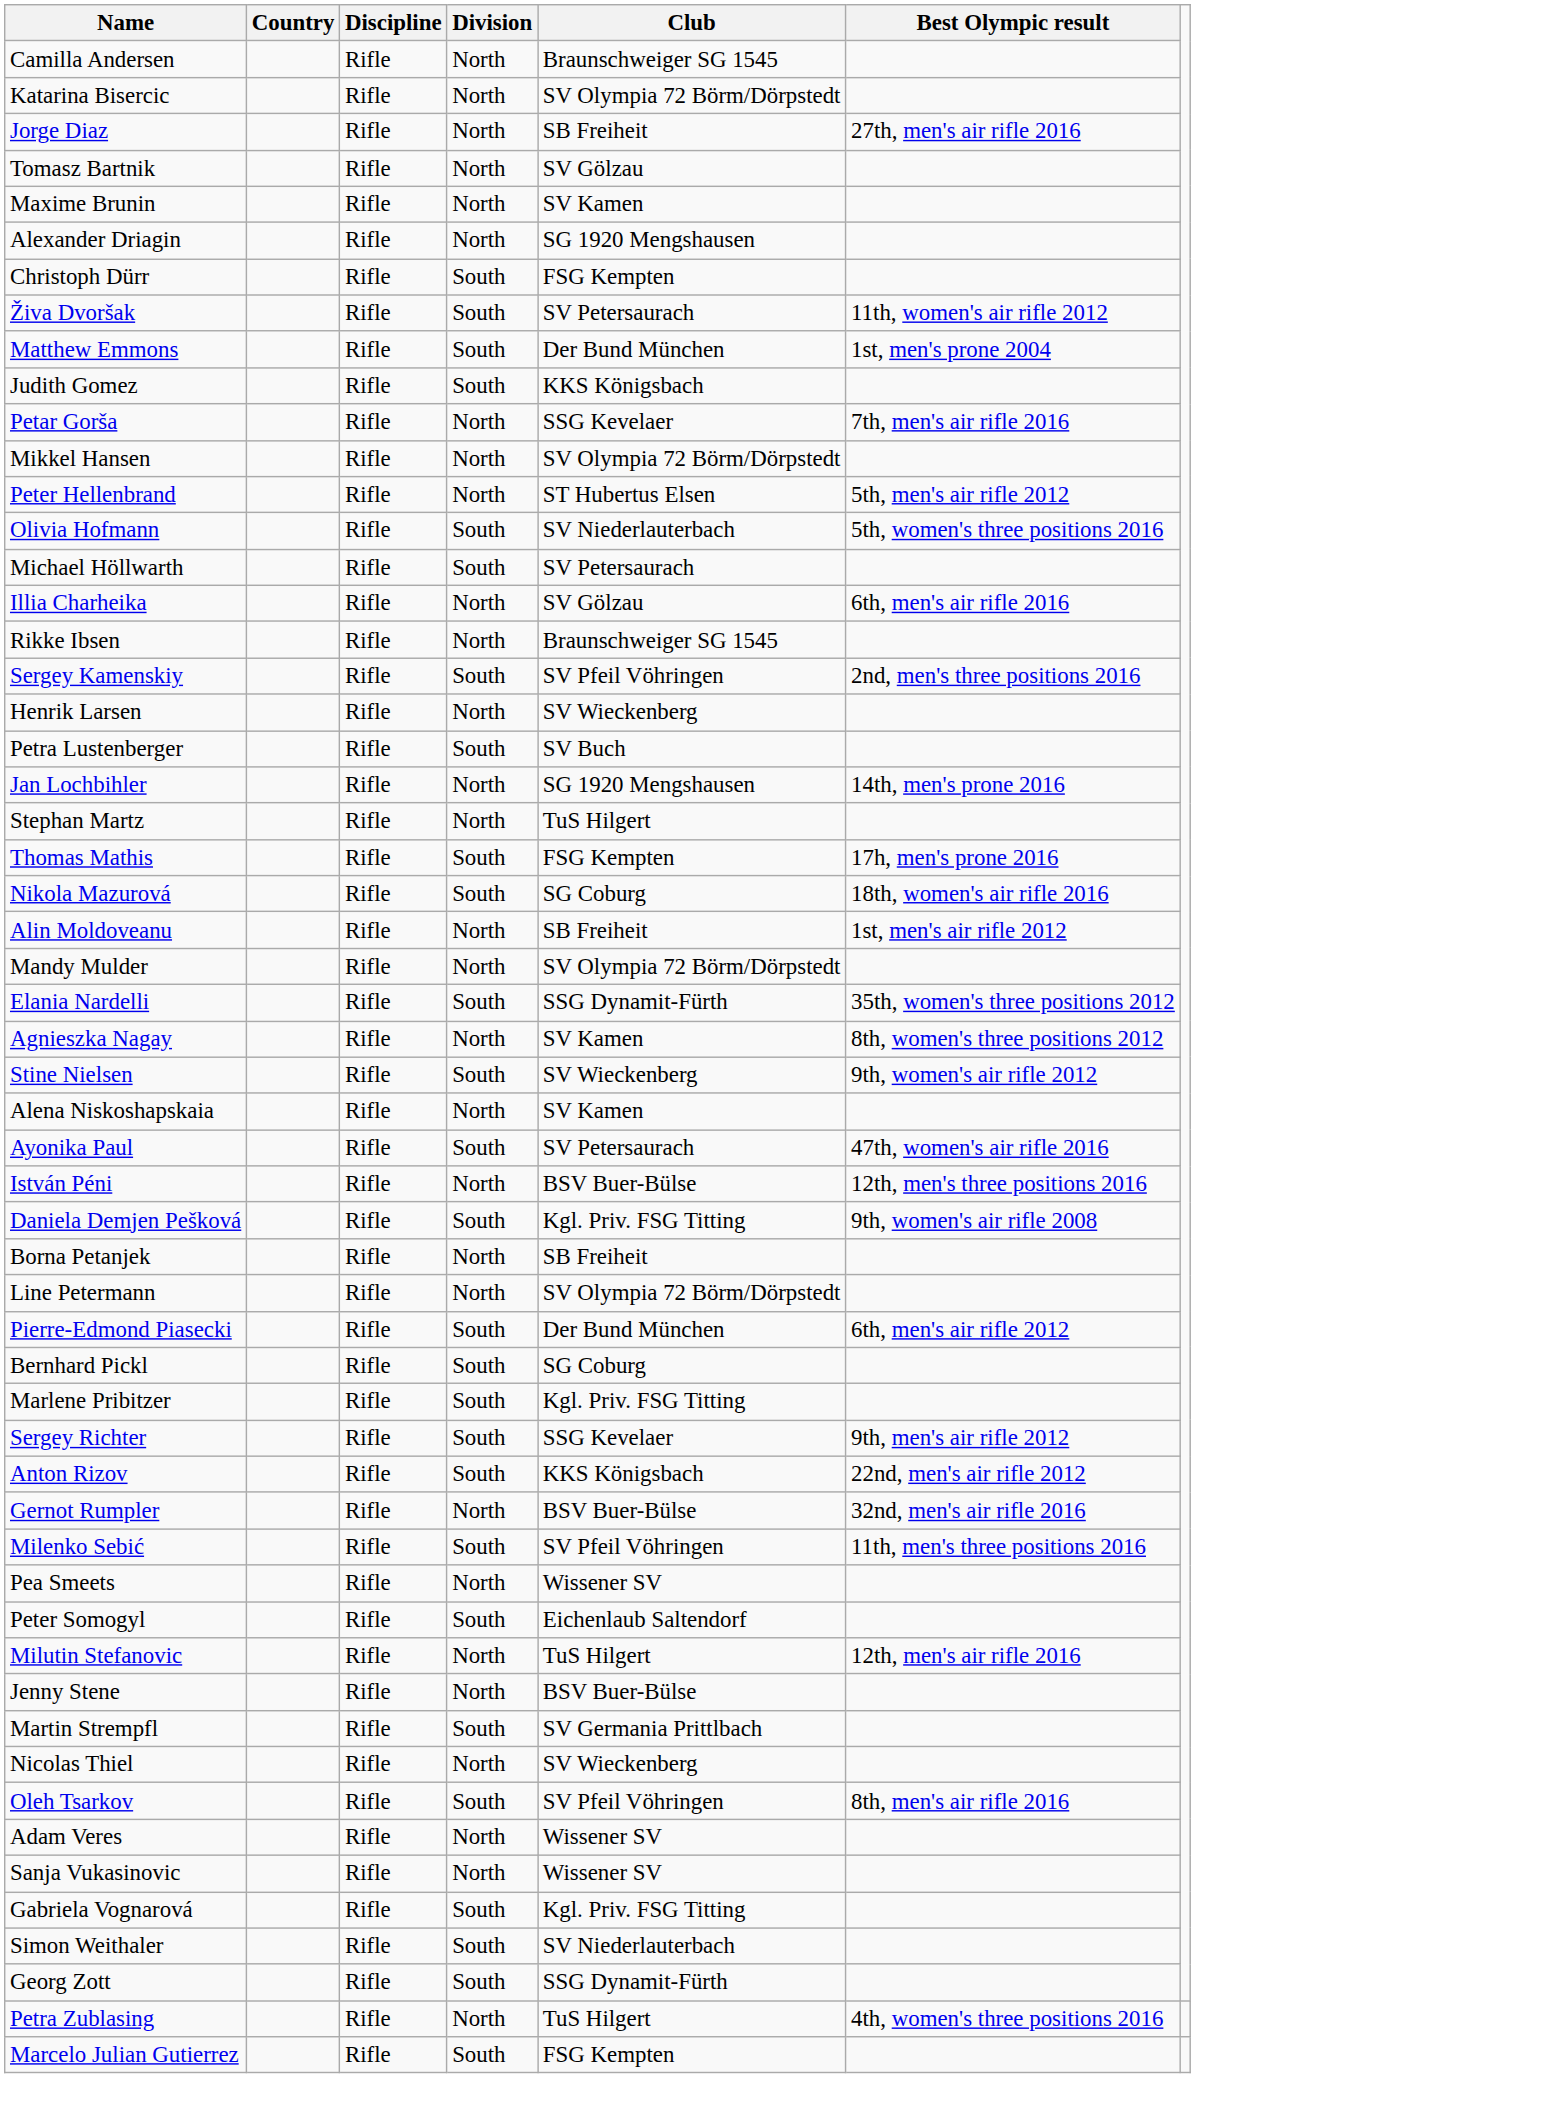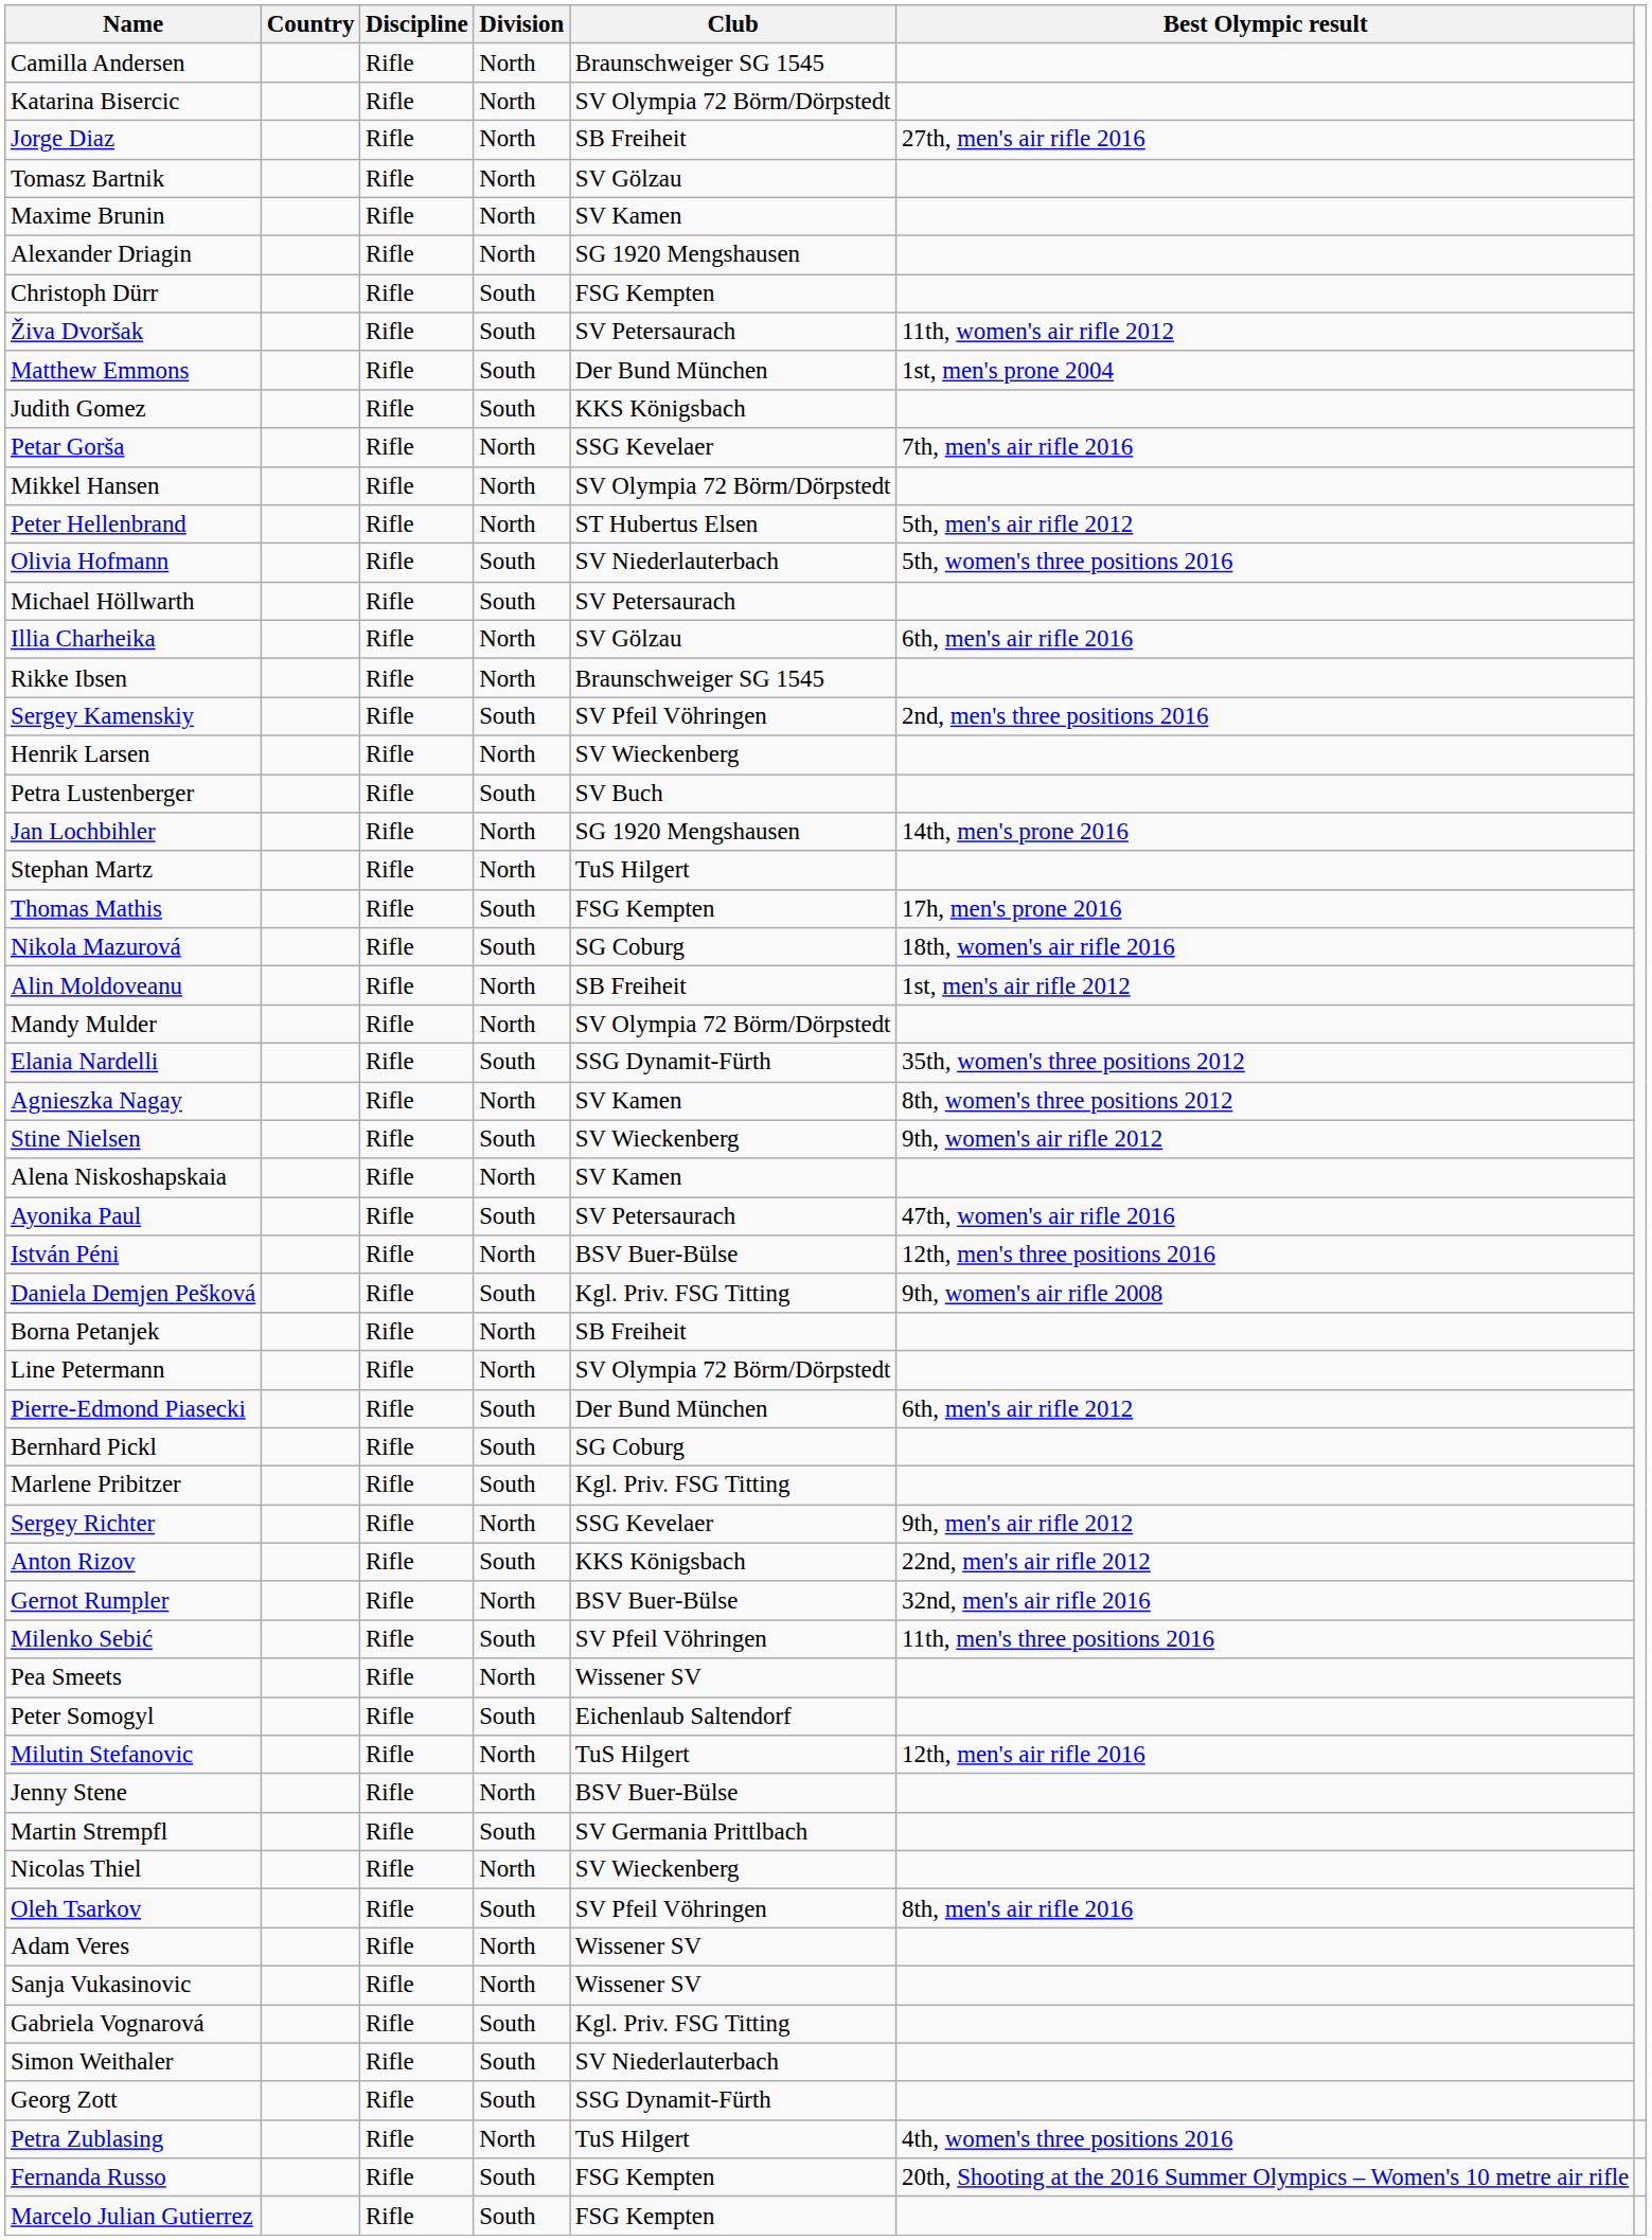Sergey Richter | Division: South -> North
+ row: Fernanda Russo | Rifle | South | FSG Kempten | 20th, Shooting at the 2016 Summer Olympics – Women's 10 metre air rifle
